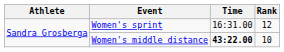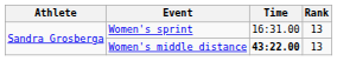Women's sprint | Rank: 12 -> 13
Women's middle distance | Rank: 10 -> 13
